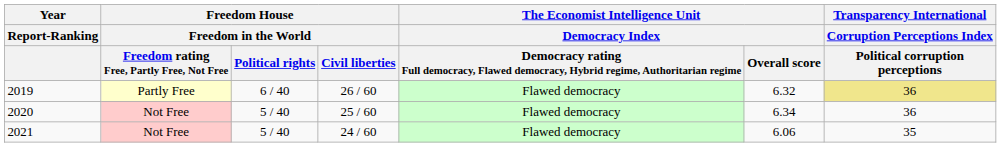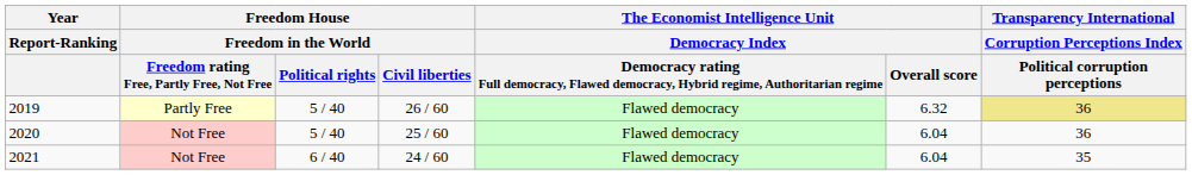2019 | Freedom House / Freedom in the World / Political rights: 6 / 40 -> 5 / 40
2020 | column 6: 6.34 -> 6.04
2021 | Freedom House / Freedom in the World / Political rights: 5 / 40 -> 6 / 40
2021 | column 6: 6.06 -> 6.04
